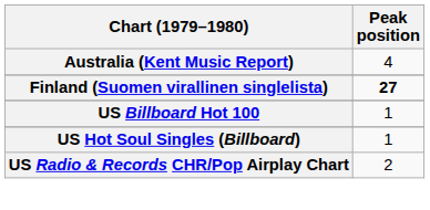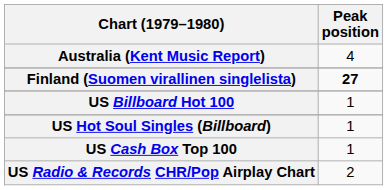+ row: US Cash Box Top 100 | 1
